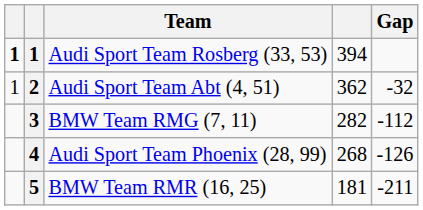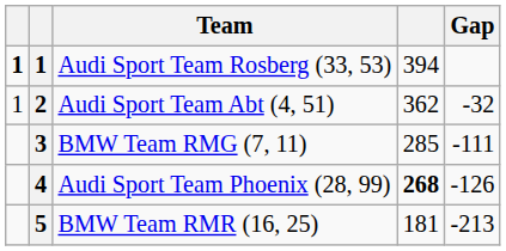BMW Team RMG (7, 11) | column 4: 282 -> 285
BMW Team RMG (7, 11) | Gap: -112 -> -111
Audi Sport Team Phoenix (28, 99) | column 4: normal -> bold
BMW Team RMR (16, 25) | Gap: -211 -> -213
